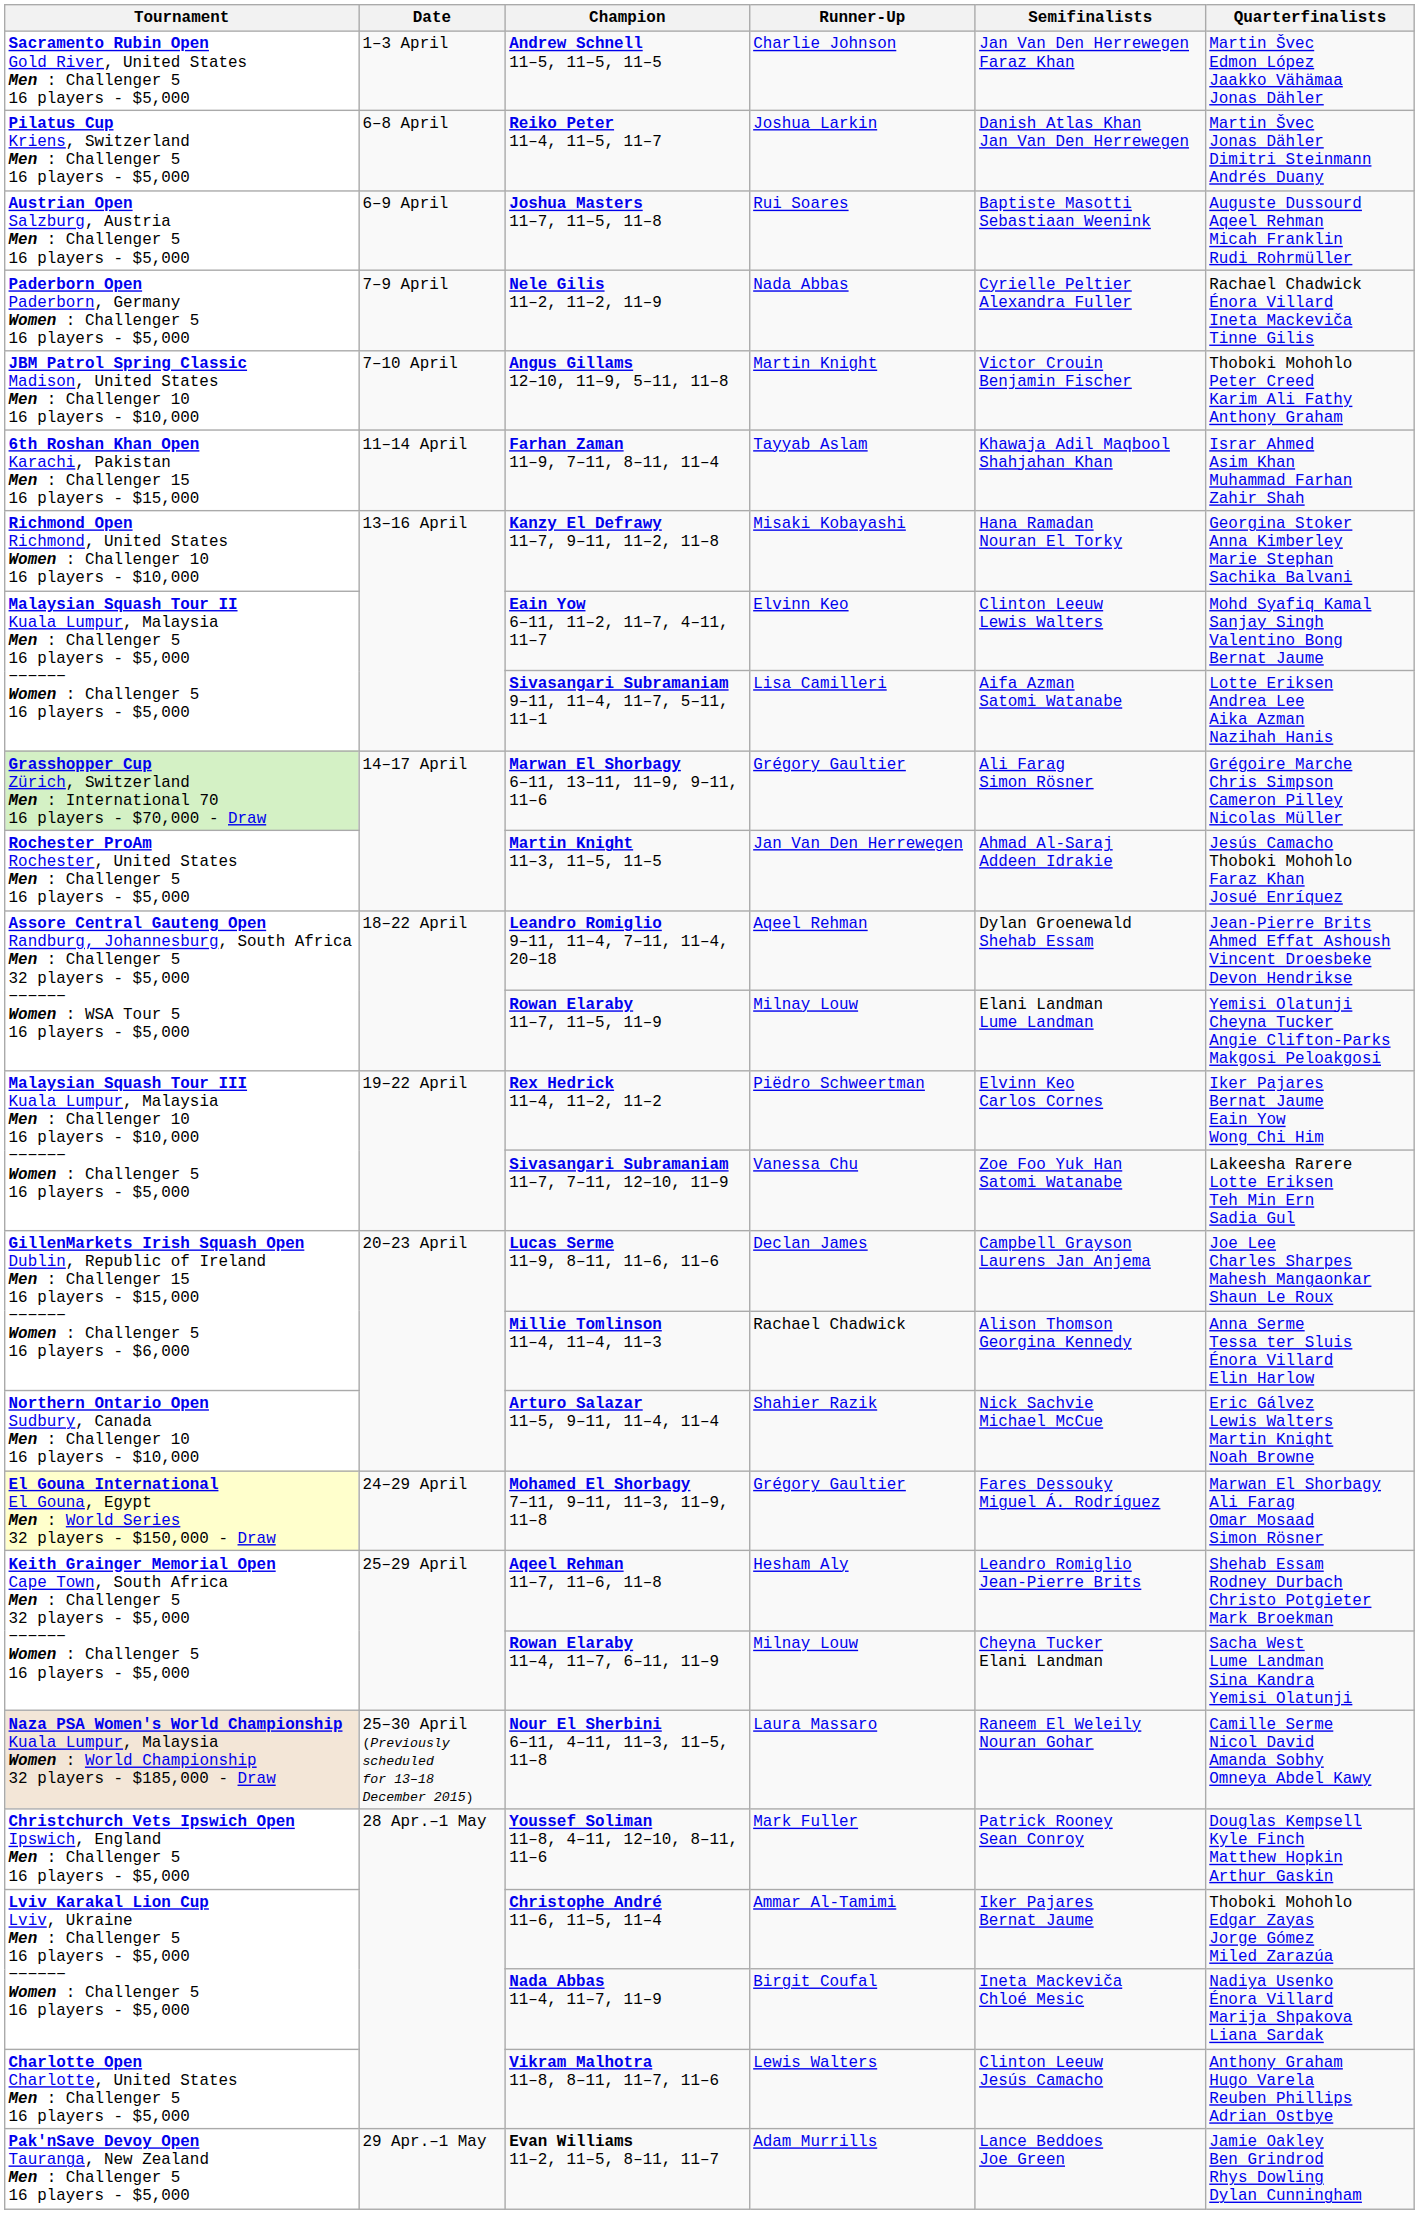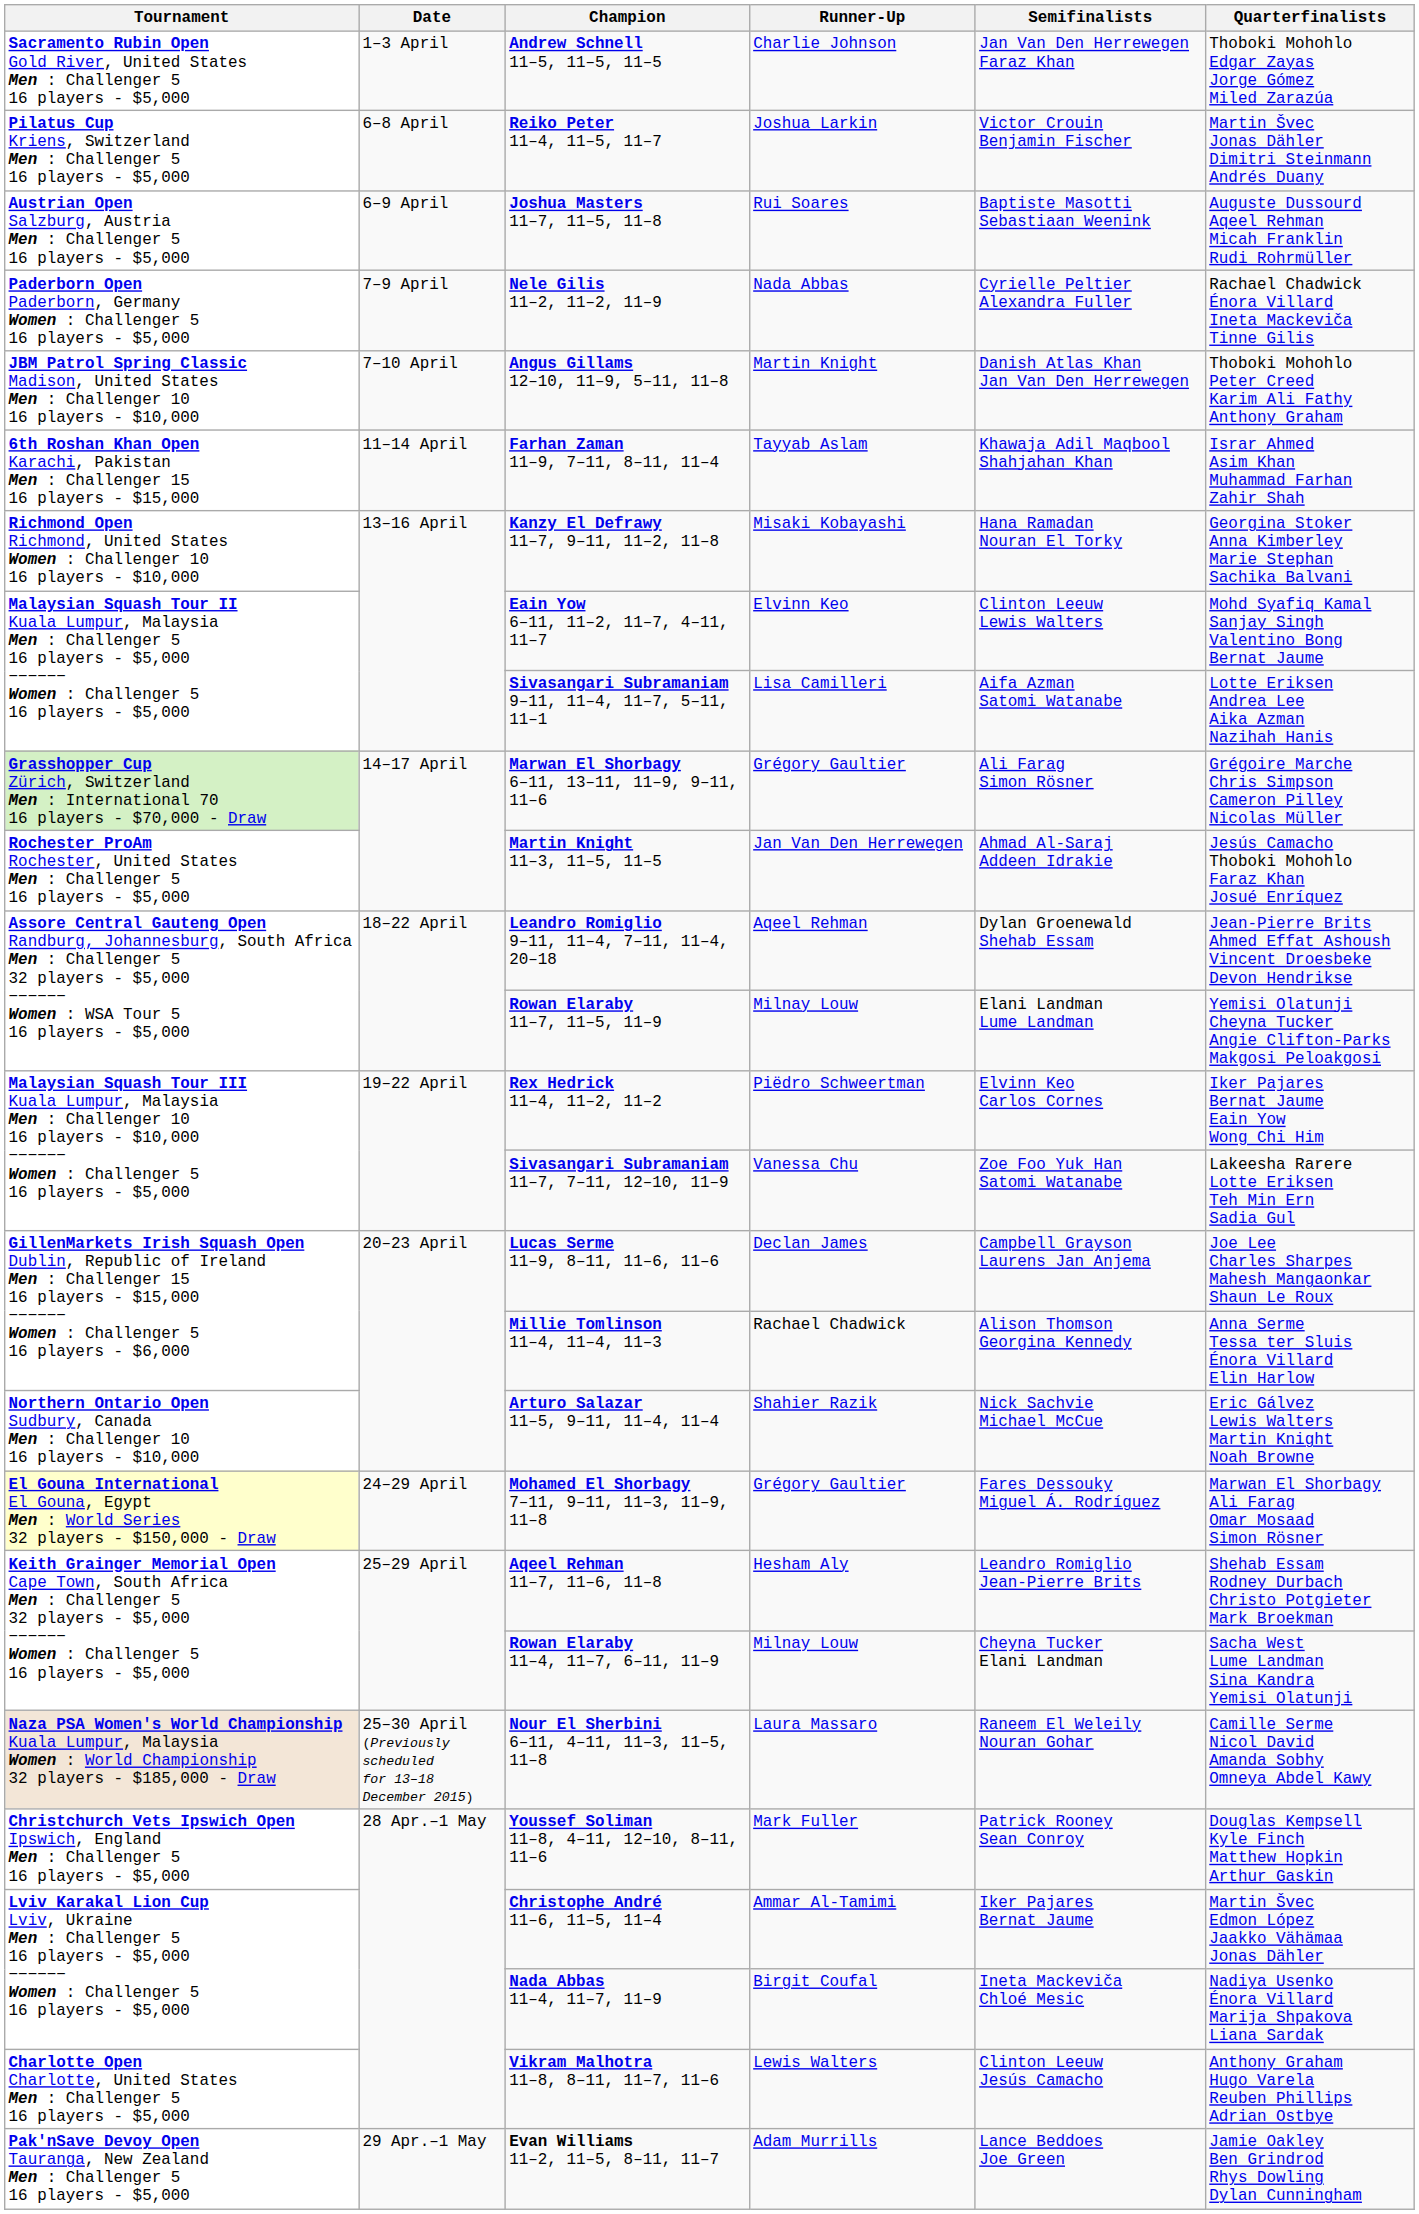Andrew Schnell 11–5, 11–5, 11–5 | Quarterfinalists: Martin Švec Edmon López Jaakko Vähämaa Jonas Dähler -> Thoboki Mohohlo Edgar Zayas Jorge Gómez Miled Zarazúa
Reiko Peter 11–4, 11–5, 11–7 | Semifinalists: Danish Atlas Khan Jan Van Den Herrewegen -> Victor Crouin Benjamin Fischer
Angus Gillams 12–10, 11–9, 5–11, 11–8 | Semifinalists: Victor Crouin Benjamin Fischer -> Danish Atlas Khan Jan Van Den Herrewegen
Christophe André 11–6, 11–5, 11–4 | Quarterfinalists: Thoboki Mohohlo Edgar Zayas Jorge Gómez Miled Zarazúa -> Martin Švec Edmon López Jaakko Vähämaa Jonas Dähler
